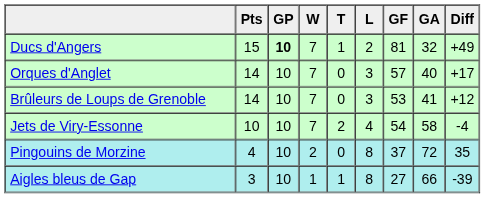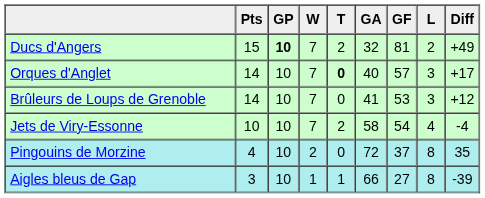columns swapped: L <-> GA
Ducs d'Angers | T: 1 -> 2
Orques d'Anglet | T: normal -> bold
